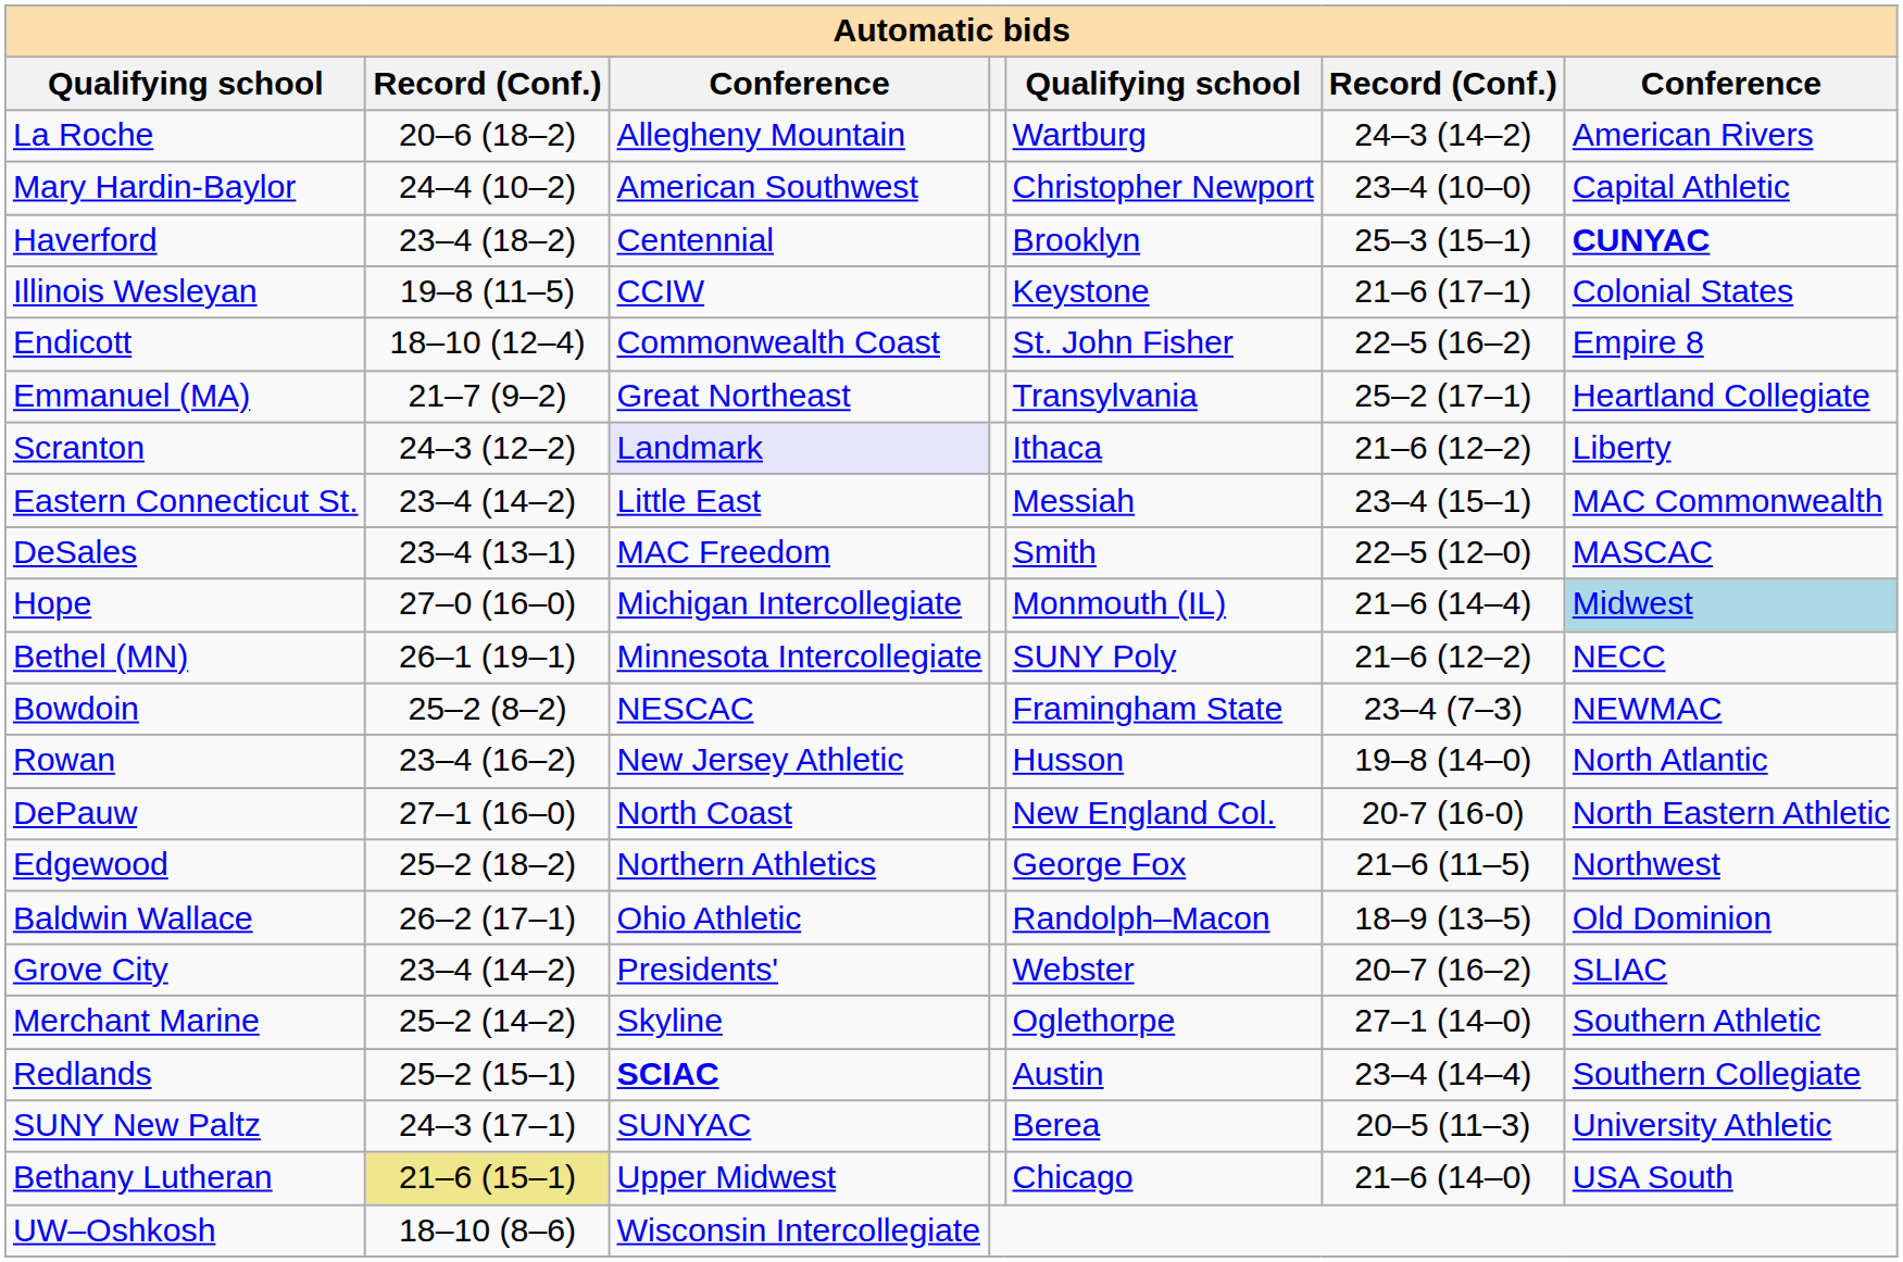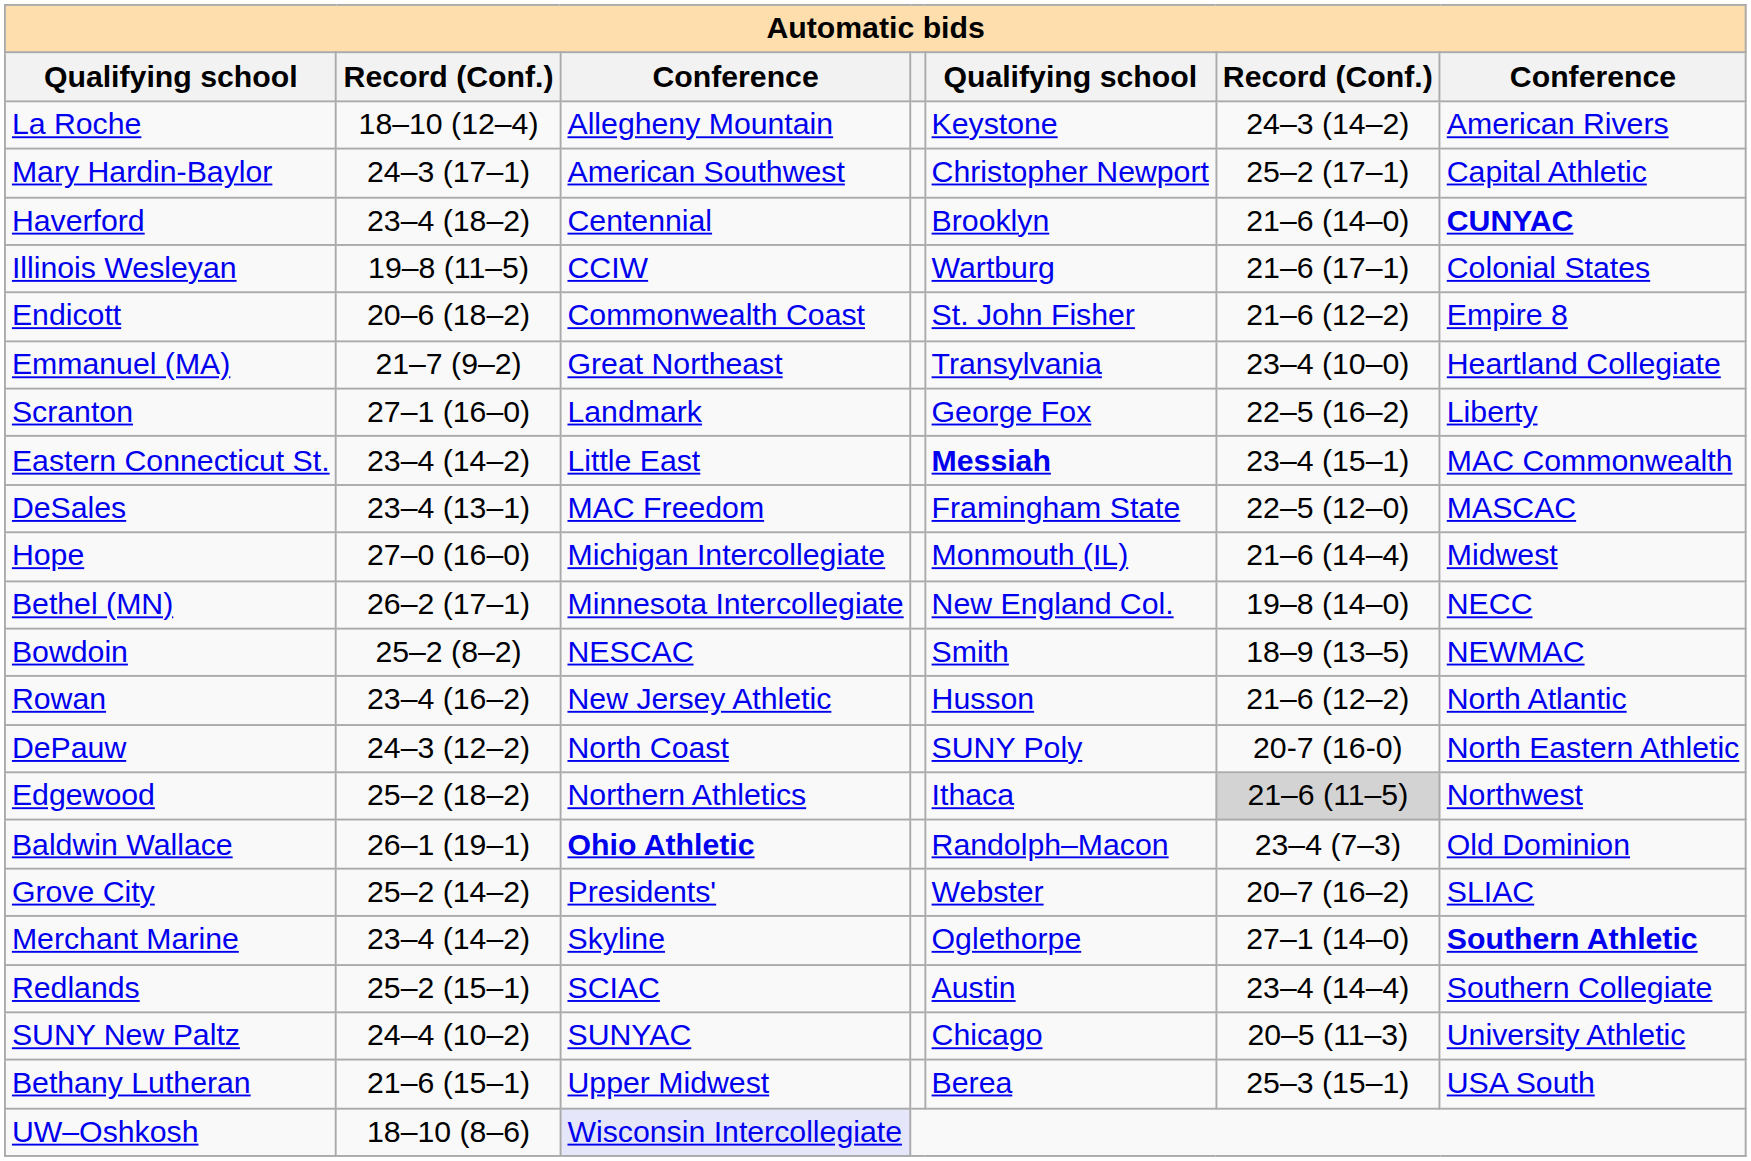La Roche | column 2: 20–6 (18–2) -> 18–10 (12–4)
La Roche | column 5: Wartburg -> Keystone
Mary Hardin-Baylor | column 2: 24–4 (10–2) -> 24–3 (17–1)
Mary Hardin-Baylor | column 6: 23–4 (10–0) -> 25–2 (17–1)
Haverford | column 6: 25–3 (15–1) -> 21–6 (14–0)
Illinois Wesleyan | column 5: Keystone -> Wartburg
Endicott | column 2: 18–10 (12–4) -> 20–6 (18–2)
Endicott | column 6: 22–5 (16–2) -> 21–6 (12–2)
Emmanuel (MA) | column 6: 25–2 (17–1) -> 23–4 (10–0)
Scranton | column 2: 24–3 (12–2) -> 27–1 (16–0)
Scranton | column 3: lavender background -> no background
Scranton | column 5: Ithaca -> George Fox
Scranton | column 6: 21–6 (12–2) -> 22–5 (16–2)
Eastern Connecticut St. | column 5: normal -> bold
DeSales | column 5: Smith -> Framingham State
Hope | column 7: lightblue background -> no background
Bethel (MN) | column 2: 26–1 (19–1) -> 26–2 (17–1)
Bethel (MN) | column 5: SUNY Poly -> New England Col.
Bethel (MN) | column 6: 21–6 (12–2) -> 19–8 (14–0)
Bowdoin | column 5: Framingham State -> Smith
Bowdoin | column 6: 23–4 (7–3) -> 18–9 (13–5)
Rowan | column 6: 19–8 (14–0) -> 21–6 (12–2)
DePauw | column 2: 27–1 (16–0) -> 24–3 (12–2)
DePauw | column 5: New England Col. -> SUNY Poly
Edgewood | column 5: George Fox -> Ithaca
Edgewood | column 6: no background -> lightgrey background
Baldwin Wallace | column 2: 26–2 (17–1) -> 26–1 (19–1)
Baldwin Wallace | column 3: normal -> bold
Baldwin Wallace | column 6: 18–9 (13–5) -> 23–4 (7–3)
Grove City | column 2: 23–4 (14–2) -> 25–2 (14–2)
Merchant Marine | column 2: 25–2 (14–2) -> 23–4 (14–2)
Merchant Marine | column 7: normal -> bold
Redlands | column 3: bold -> normal
SUNY New Paltz | column 2: 24–3 (17–1) -> 24–4 (10–2)
SUNY New Paltz | column 5: Berea -> Chicago
Bethany Lutheran | column 2: khaki background -> no background
Bethany Lutheran | column 5: Chicago -> Berea
Bethany Lutheran | column 6: 21–6 (14–0) -> 25–3 (15–1)
UW–Oshkosh | column 3: no background -> lavender background
